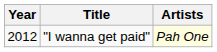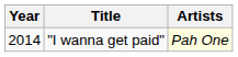"I wanna get paid" | Year: 2012 -> 2014
